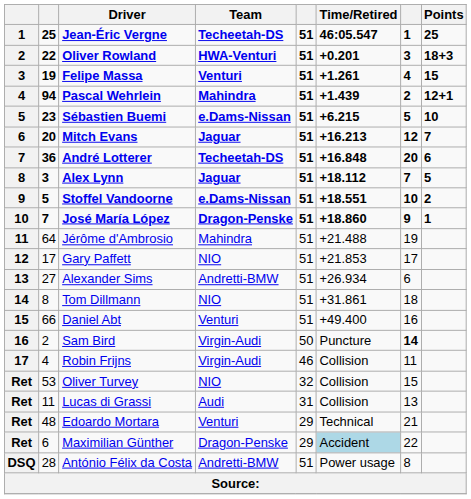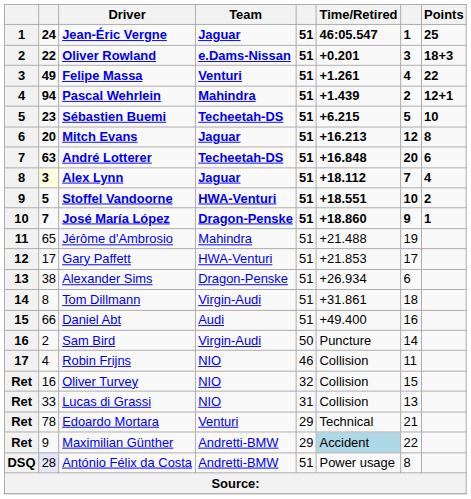Jean-Éric Vergne | column 2: 25 -> 24
Jean-Éric Vergne | Team: Techeetah-DS -> Jaguar
Oliver Rowland | Team: HWA-Venturi -> e.Dams-Nissan
Felipe Massa | column 2: 19 -> 49
Felipe Massa | Points: 15 -> 22
Sébastien Buemi | Team: e.Dams-Nissan -> Techeetah-DS
Mitch Evans | Points: 7 -> 8
André Lotterer | column 2: 36 -> 63
Alex Lynn | column 2: no background -> lightyellow background
Alex Lynn | Points: 5 -> 4
Stoffel Vandoorne | Team: e.Dams-Nissan -> HWA-Venturi
Jérôme d'Ambrosio | column 2: 64 -> 65
Gary Paffett | Team: NIO -> HWA-Venturi
Alexander Sims | column 2: 27 -> 38
Alexander Sims | Team: Andretti-BMW -> Dragon-Penske
Tom Dillmann | Team: NIO -> Virgin-Audi
Daniel Abt | Team: Venturi -> Audi
Sam Bird | column 7: bold -> normal
Robin Frijns | Team: Virgin-Audi -> NIO
Oliver Turvey | column 2: 53 -> 16
Lucas di Grassi | column 2: 11 -> 33
Lucas di Grassi | Team: Audi -> NIO
Edoardo Mortara | column 2: 48 -> 78
Maximilian Günther | column 2: 6 -> 9
Maximilian Günther | Team: Dragon-Penske -> Andretti-BMW
António Félix da Costa | column 2: no background -> lavender background
